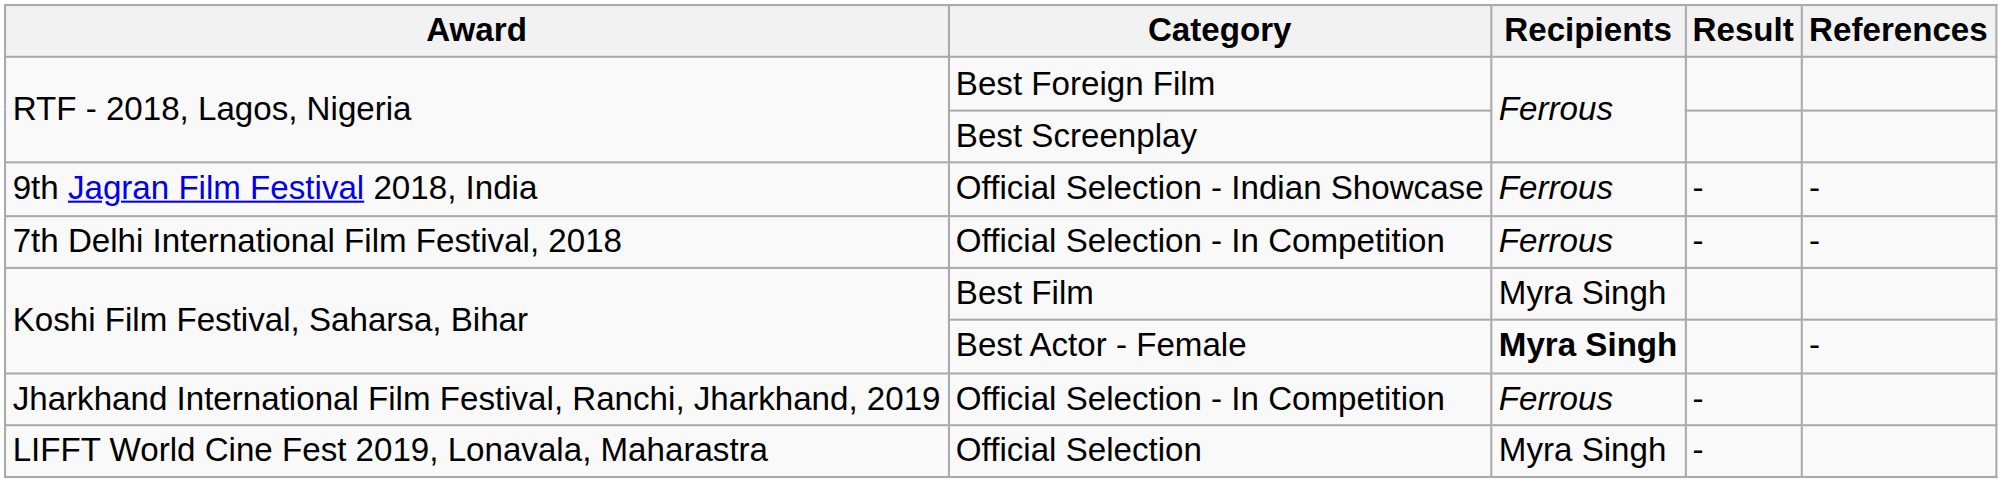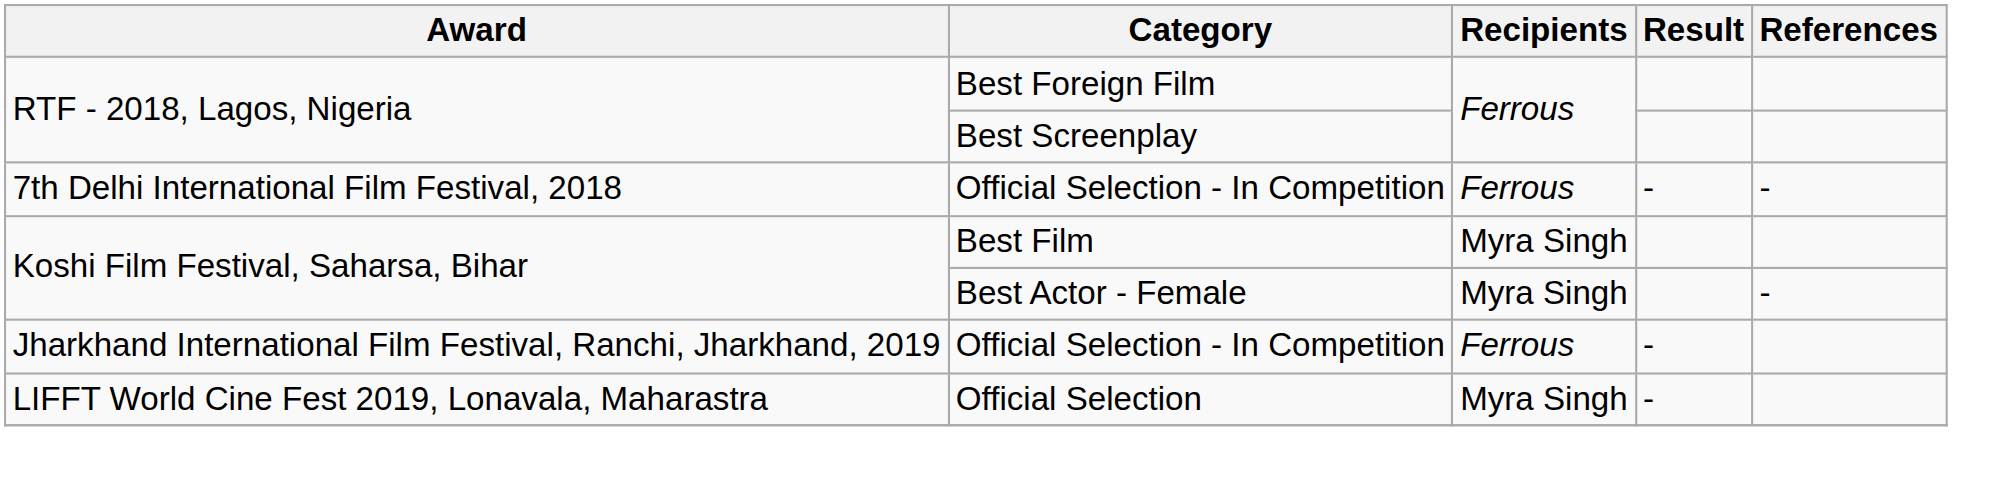- row: 9th Jagran Film Festival 2018, India | Official Selection - Indian Showcase | Ferrous | - | -
Best Actor - Female | Recipients: bold -> normal
